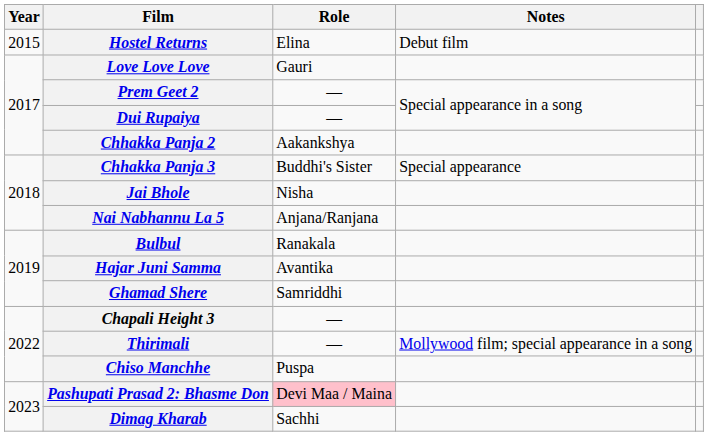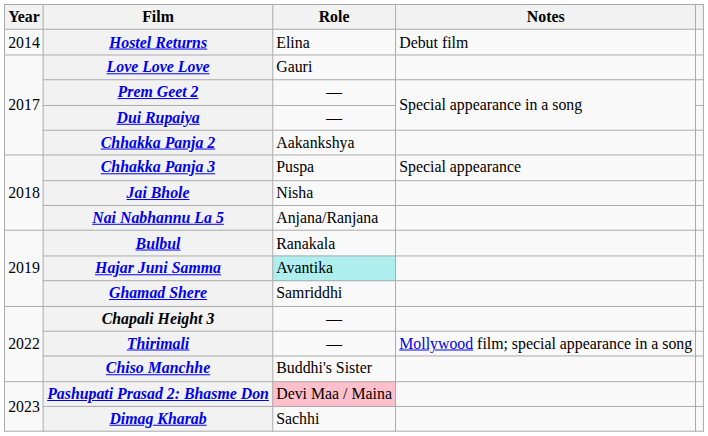Hostel Returns | Year: 2015 -> 2014
Chhakka Panja 3 | Role: Buddhi's Sister -> Puspa
Hajar Juni Samma | Role: no background -> paleturquoise background
Chiso Manchhe | Role: Puspa -> Buddhi's Sister
